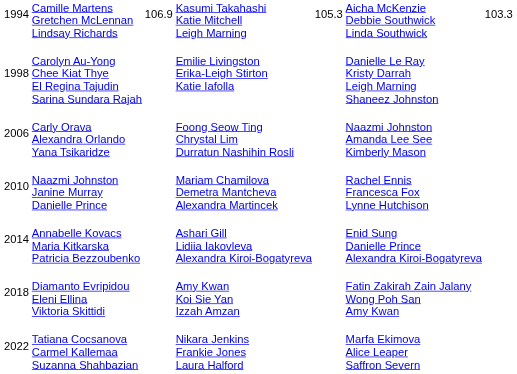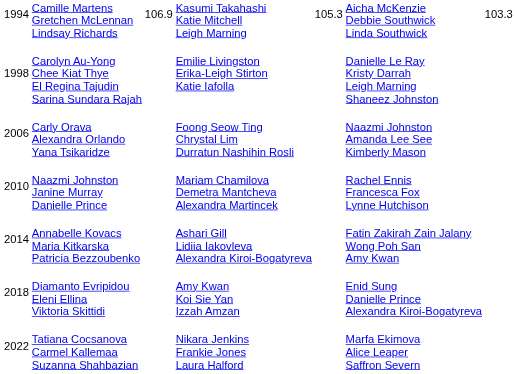Annabelle Kovacs Maria Kitkarska Patricia Bezzoubenko | column 6: Enid Sung Danielle Prince Alexandra Kiroi-Bogatyreva -> Fatin Zakirah Zain Jalany Wong Poh San Amy Kwan
Diamanto Evripidou Eleni Ellina Viktoria Skittidi | column 6: Fatin Zakirah Zain Jalany Wong Poh San Amy Kwan -> Enid Sung Danielle Prince Alexandra Kiroi-Bogatyreva
